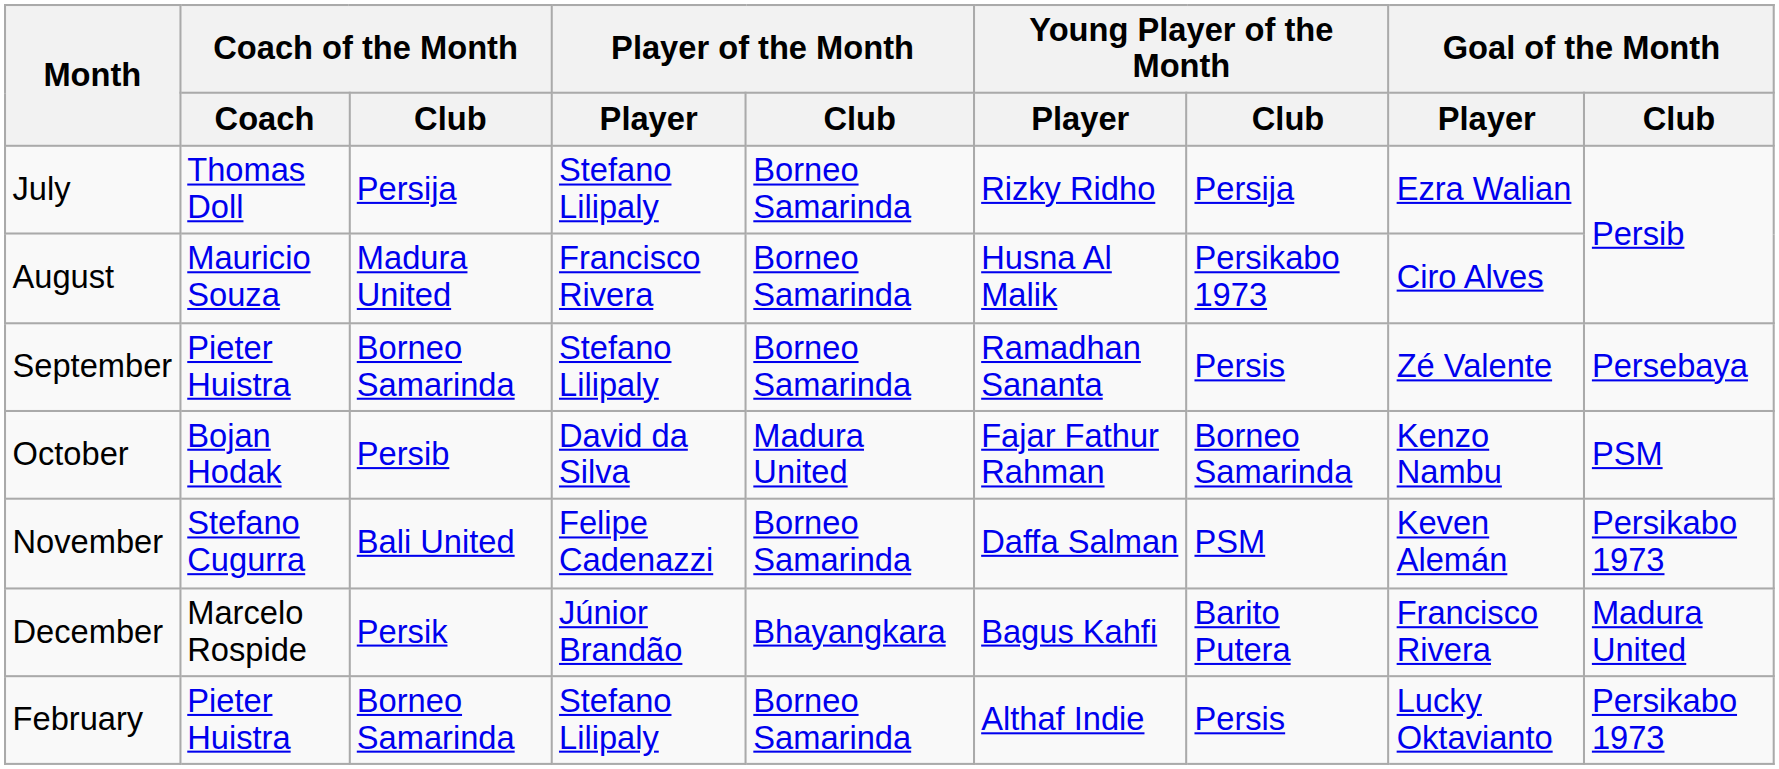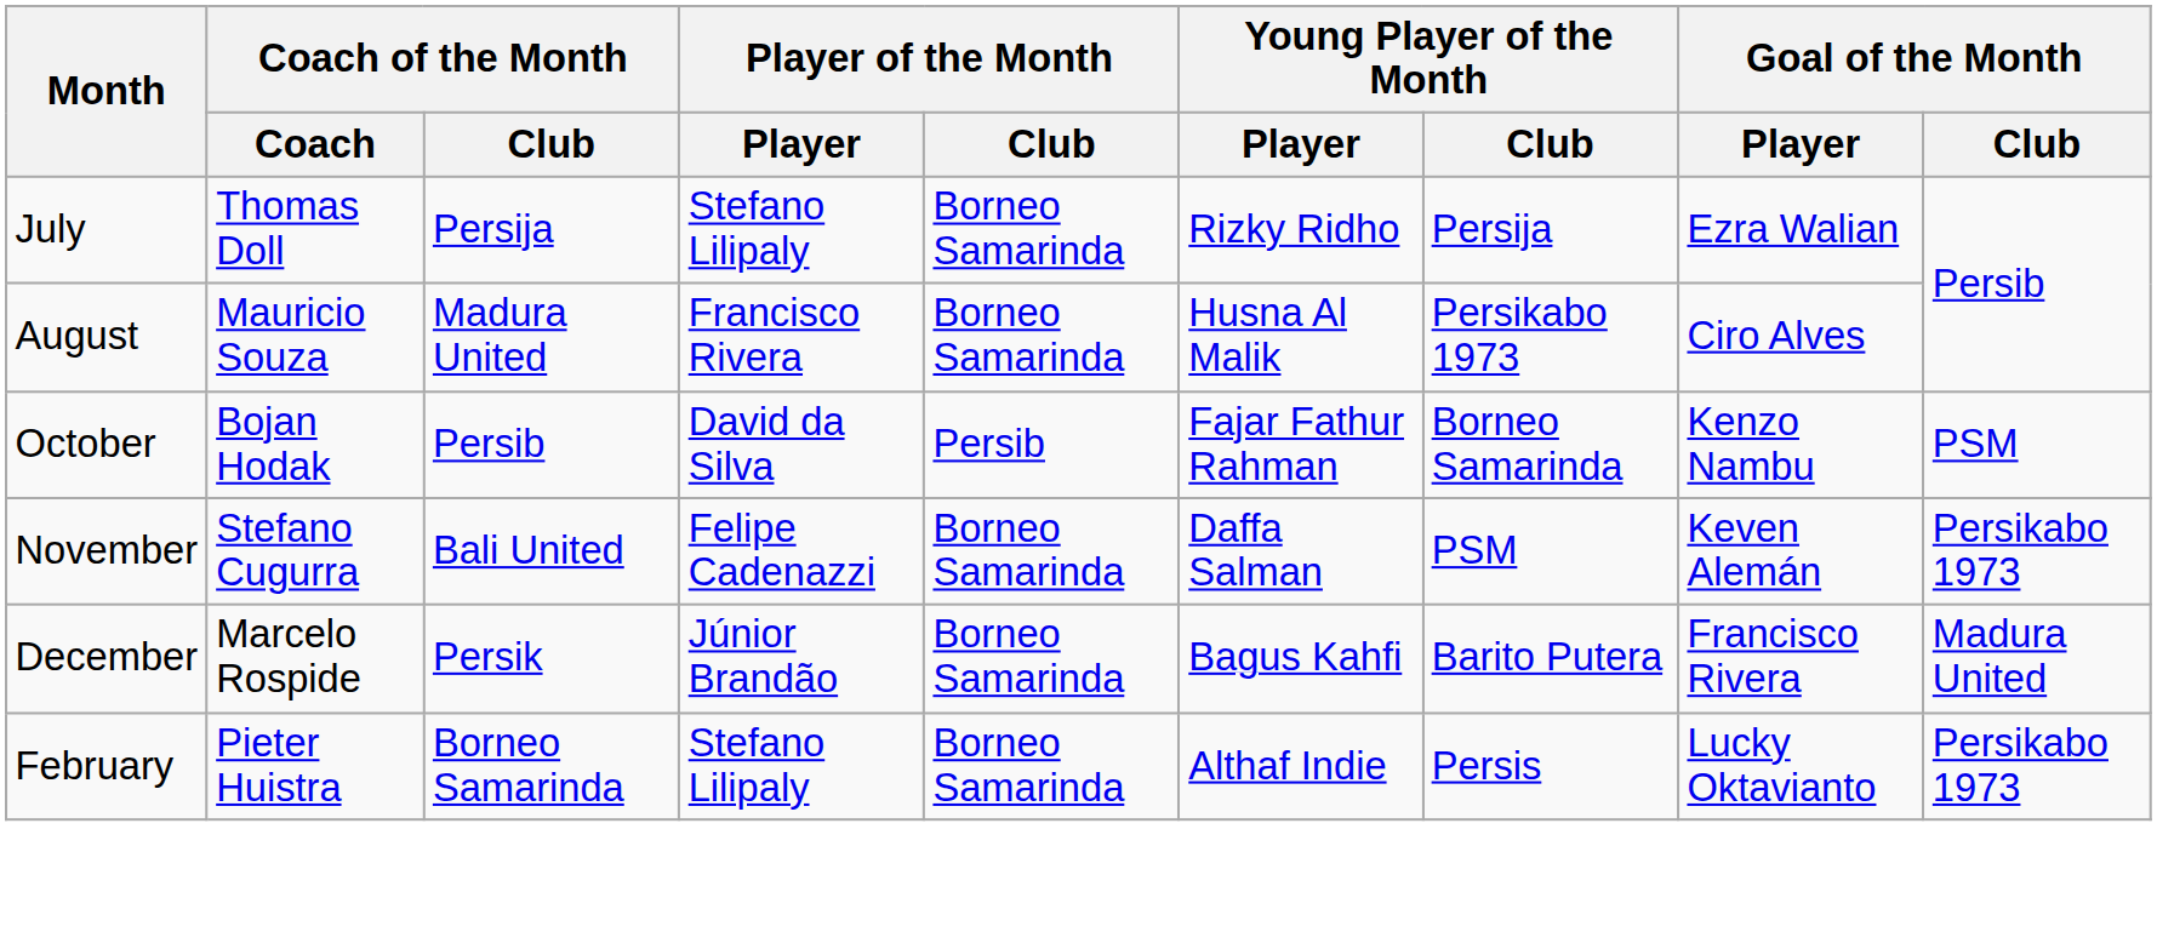- row: September | Pieter Huistra | Borneo Samarinda | Stefano Lilipaly | Borneo Samarinda | Ramadhan Sananta | Persis | Zé Valente | Persebaya
October | Player of the Month / Club: Madura United -> Persib
December | Player of the Month / Club: Bhayangkara -> Borneo Samarinda
